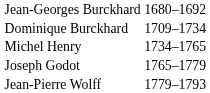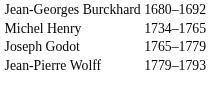- row: Dominique Burckhard | 1709–1734
